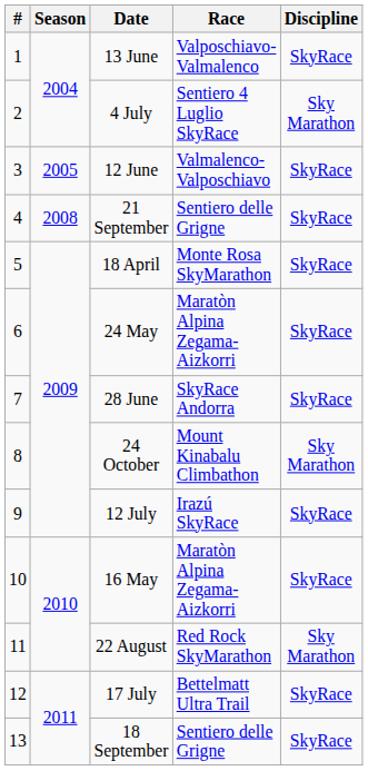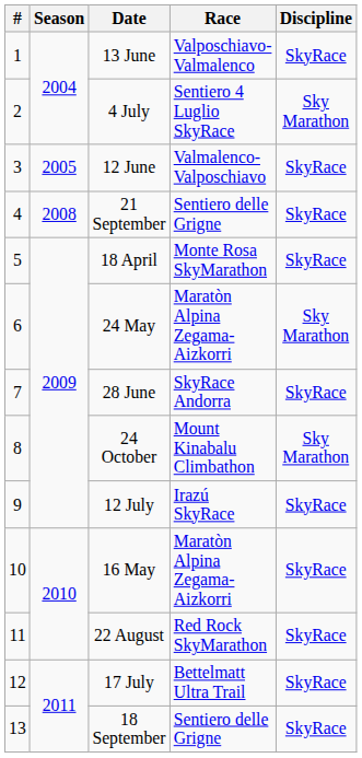24 May | Discipline: SkyRace -> Sky Marathon
22 August | Discipline: Sky Marathon -> SkyRace
